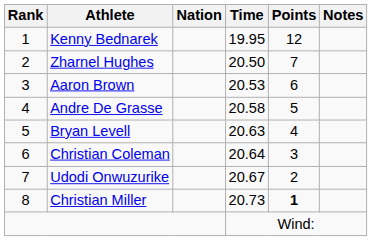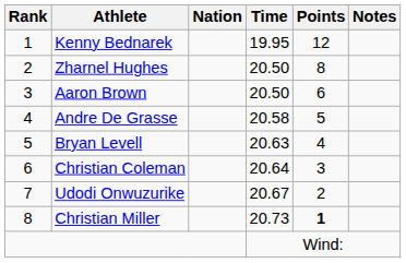Zharnel Hughes | Points: 7 -> 8
Aaron Brown | Time: 20.53 -> 20.50
